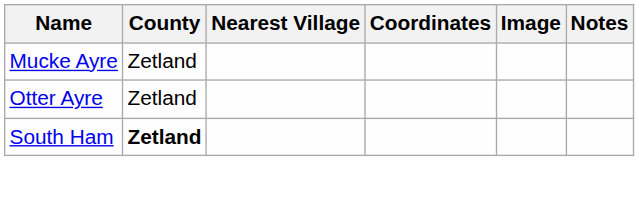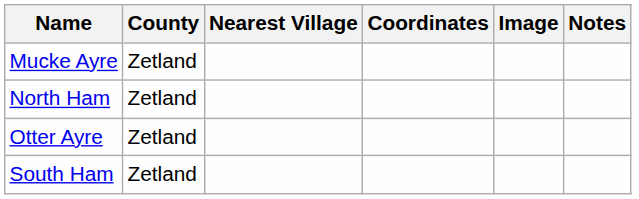+ row: North Ham | Zetland
South Ham | County: bold -> normal
